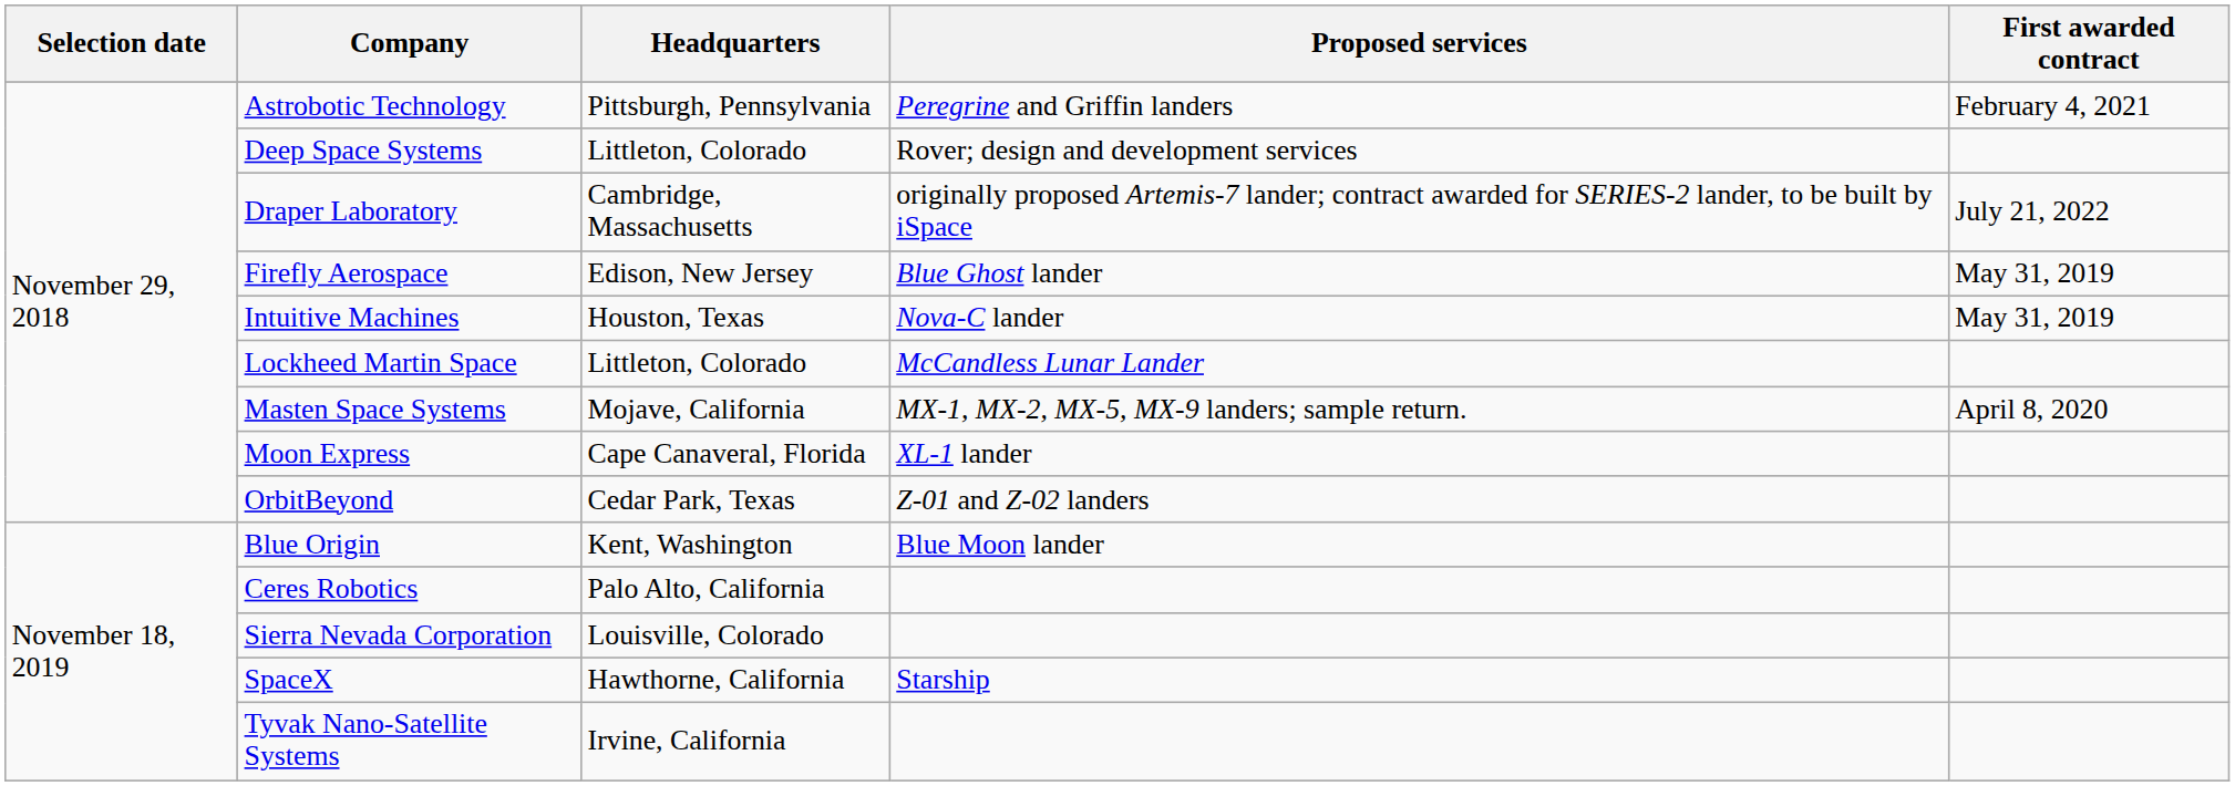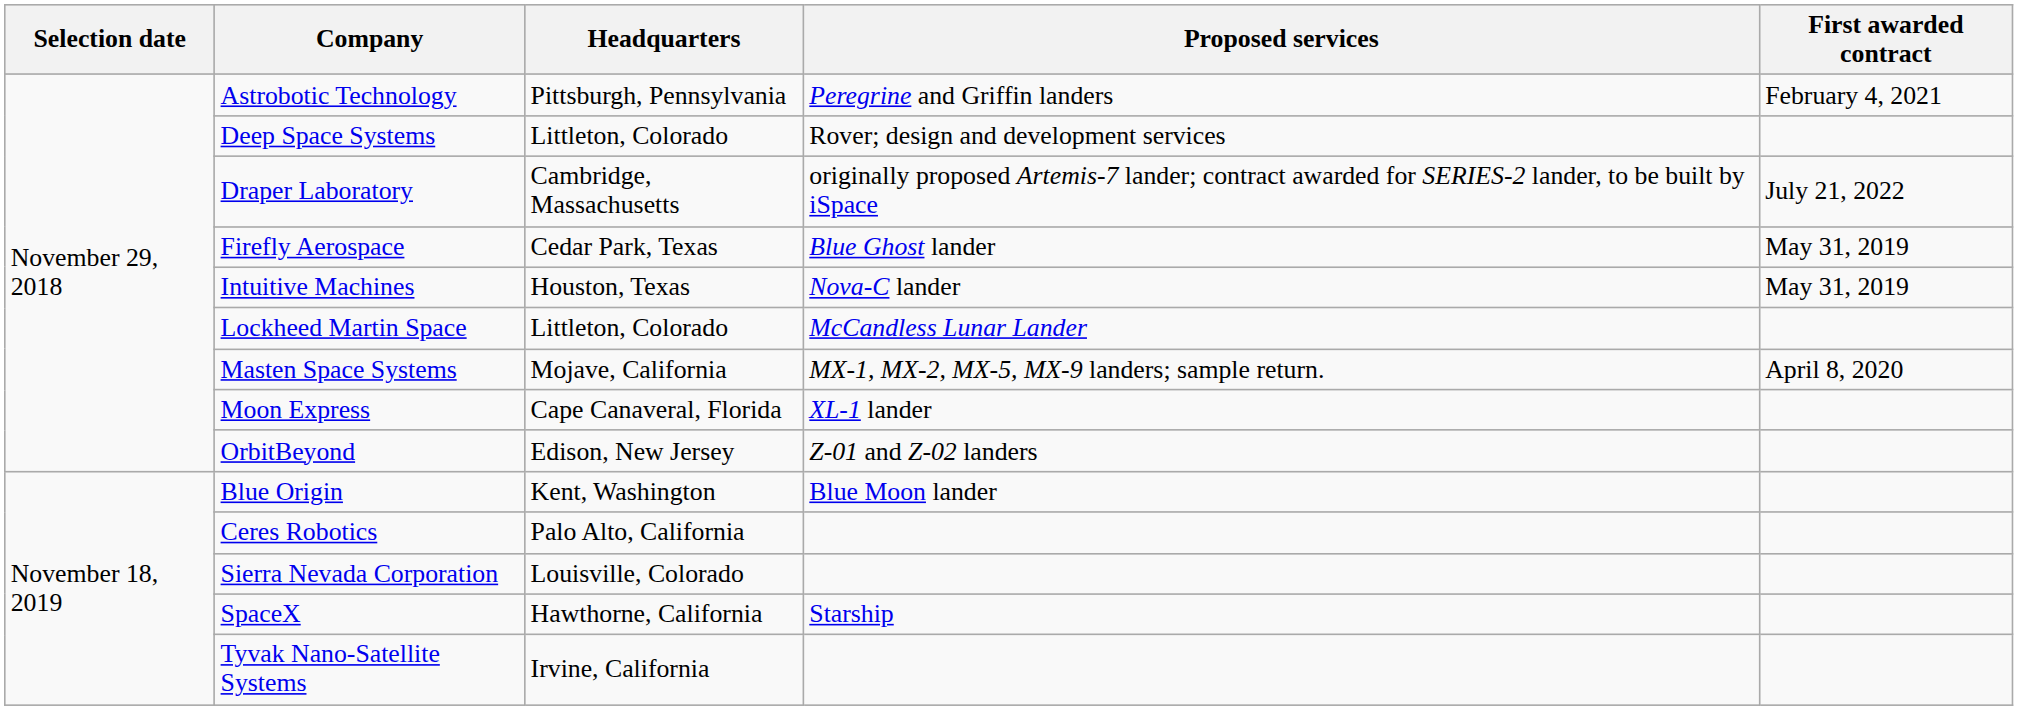Firefly Aerospace | Headquarters: Edison, New Jersey -> Cedar Park, Texas
OrbitBeyond | Headquarters: Cedar Park, Texas -> Edison, New Jersey
